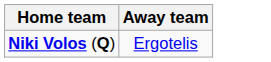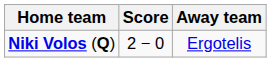+ column: Score | 2 − 0
